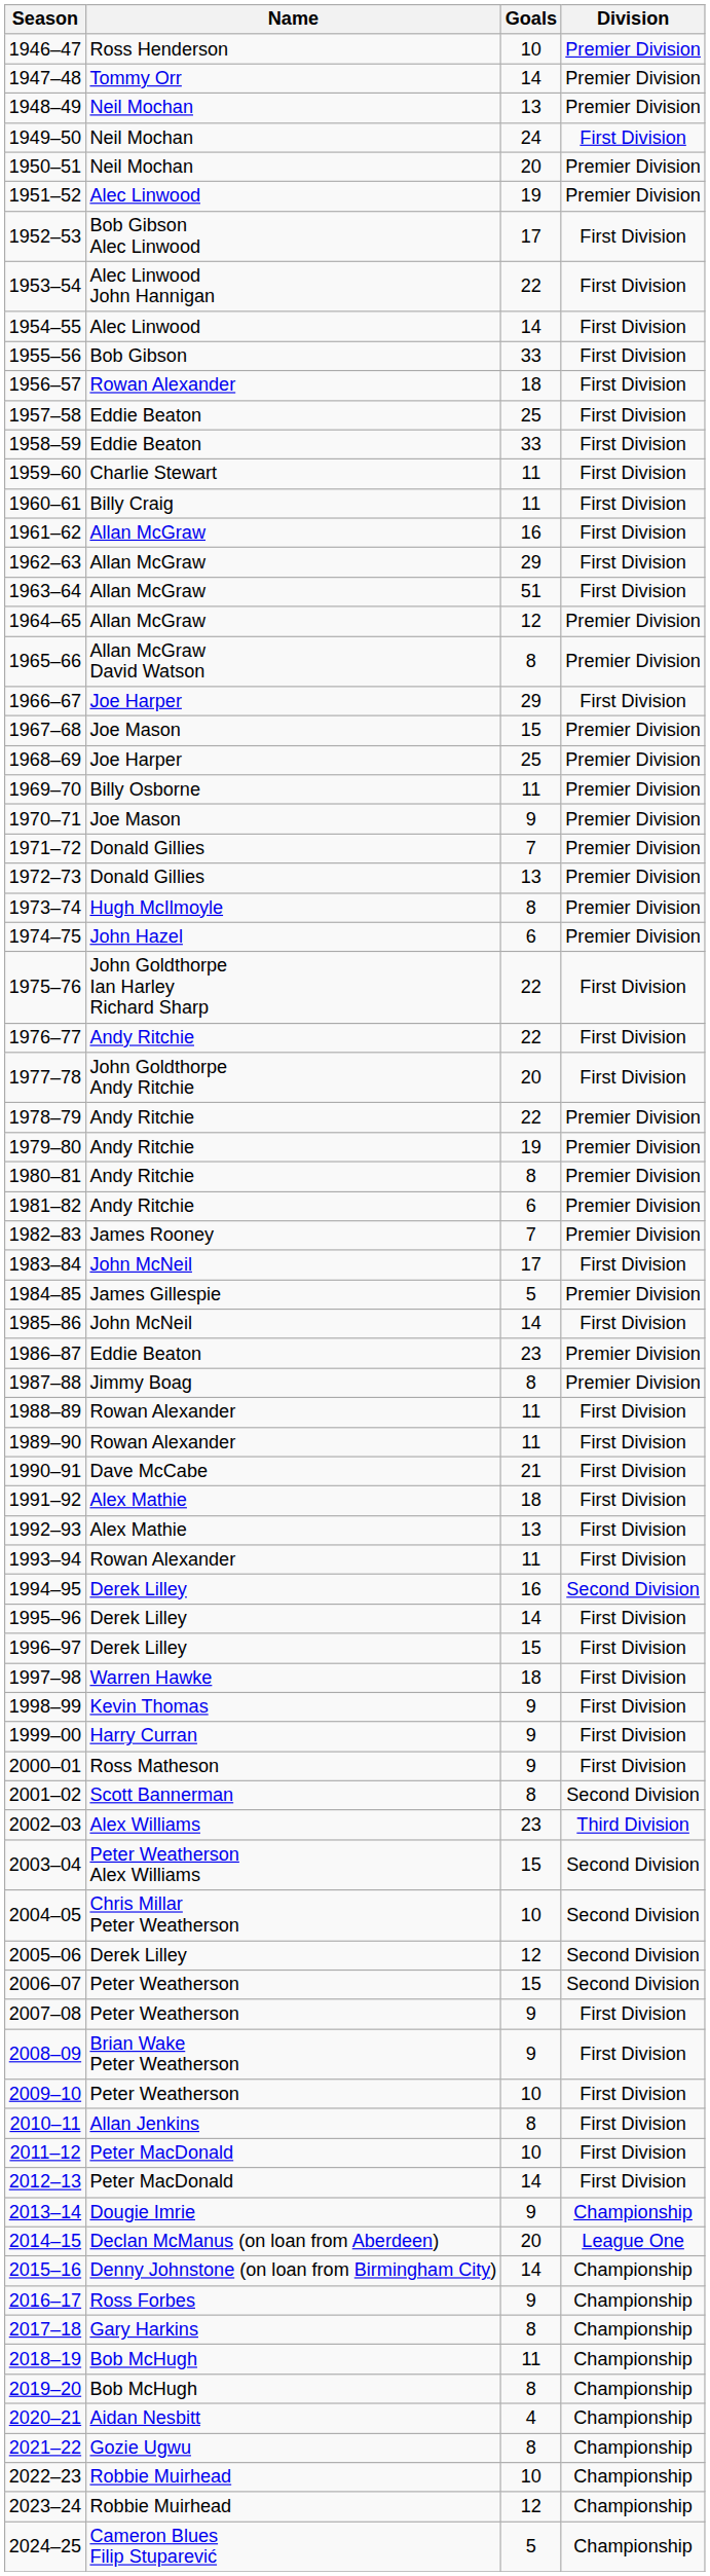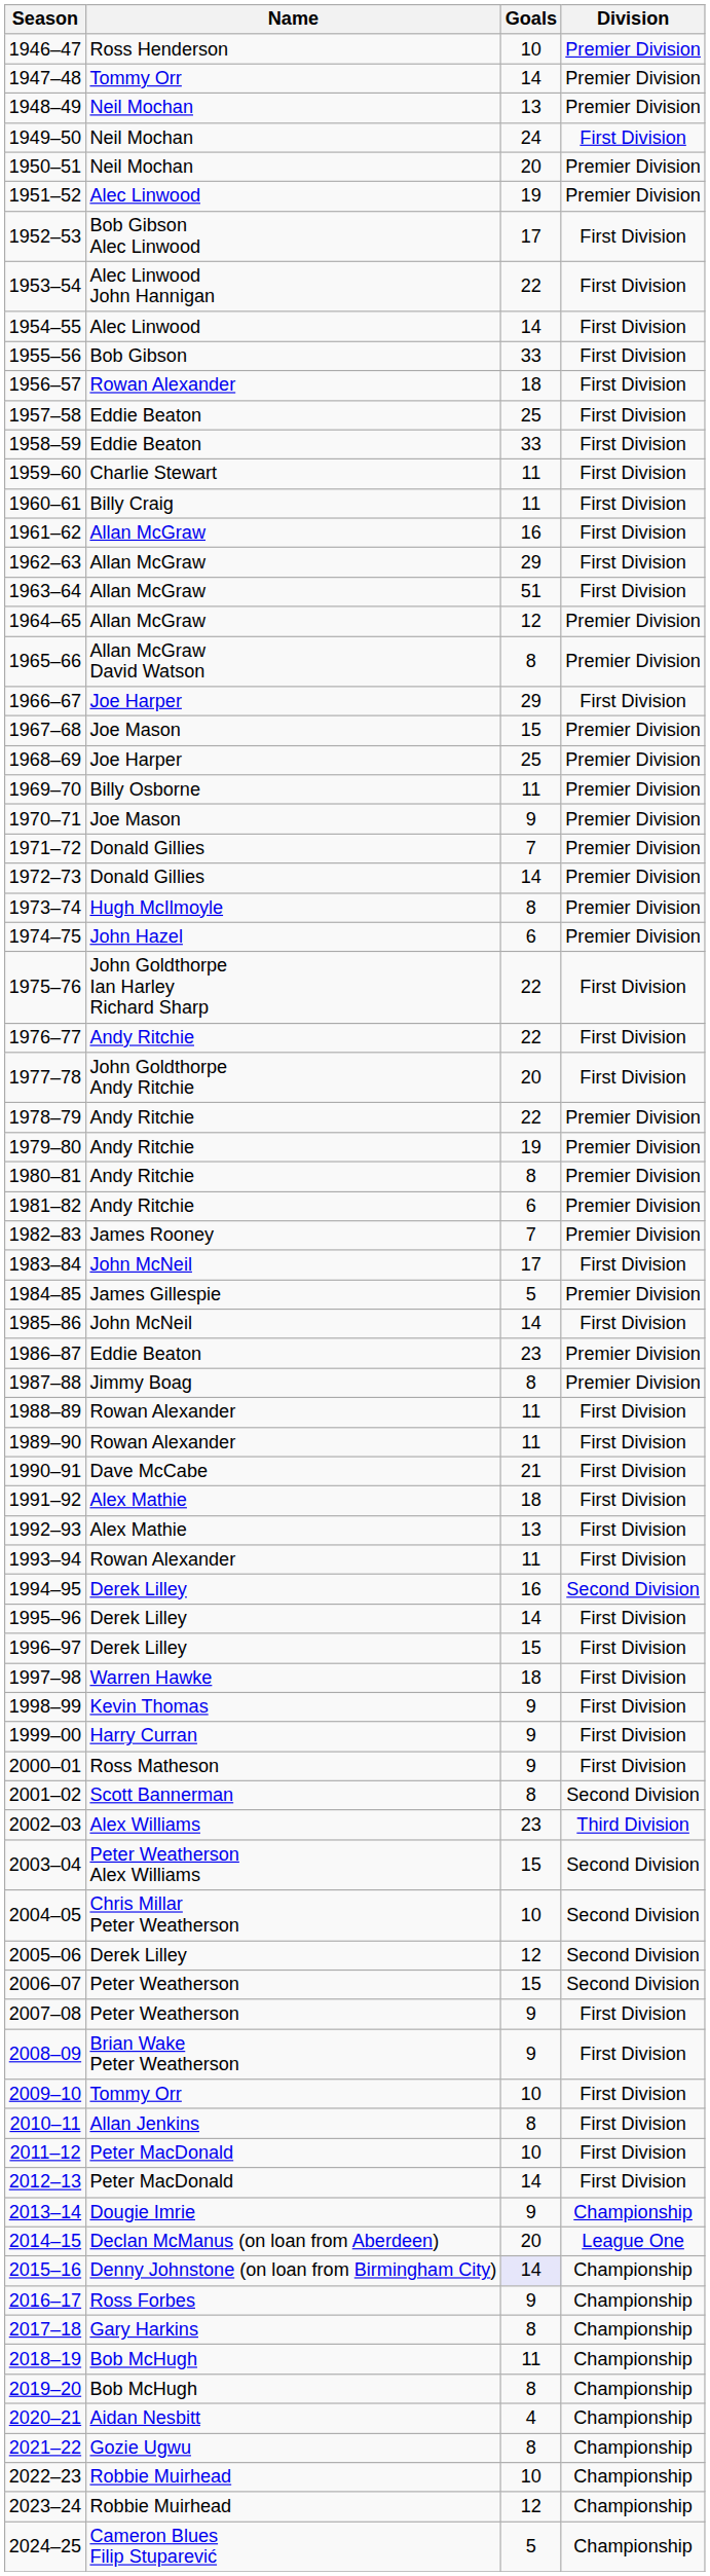1972–73 | Goals: 13 -> 14
2009–10 | Name: Peter Weatherson -> Tommy Orr
2015–16 | Goals: no background -> lavender background
